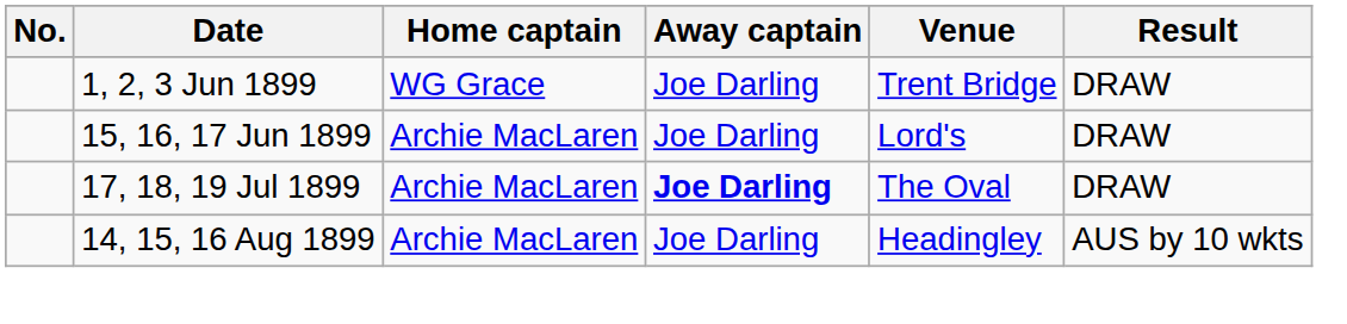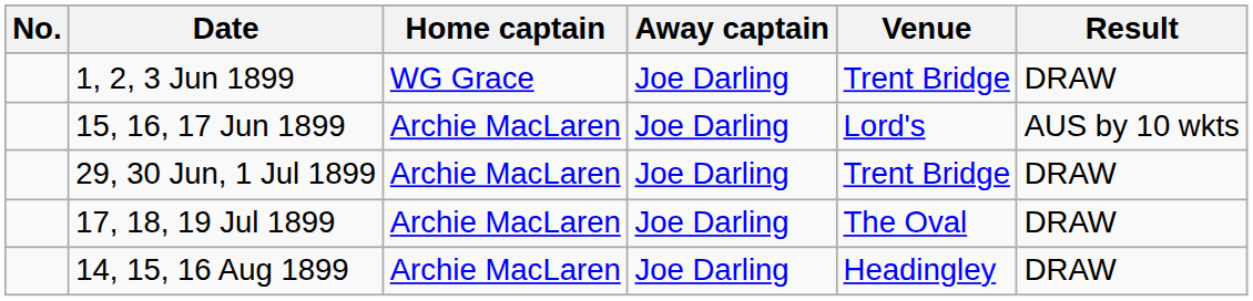15, 16, 17 Jun 1899 | Result: DRAW -> AUS by 10 wkts
+ row: 29, 30 Jun, 1 Jul 1899 | Archie MacLaren | Joe Darling | Trent Bridge | DRAW
17, 18, 19 Jul 1899 | Away captain: bold -> normal
14, 15, 16 Aug 1899 | Result: AUS by 10 wkts -> DRAW
